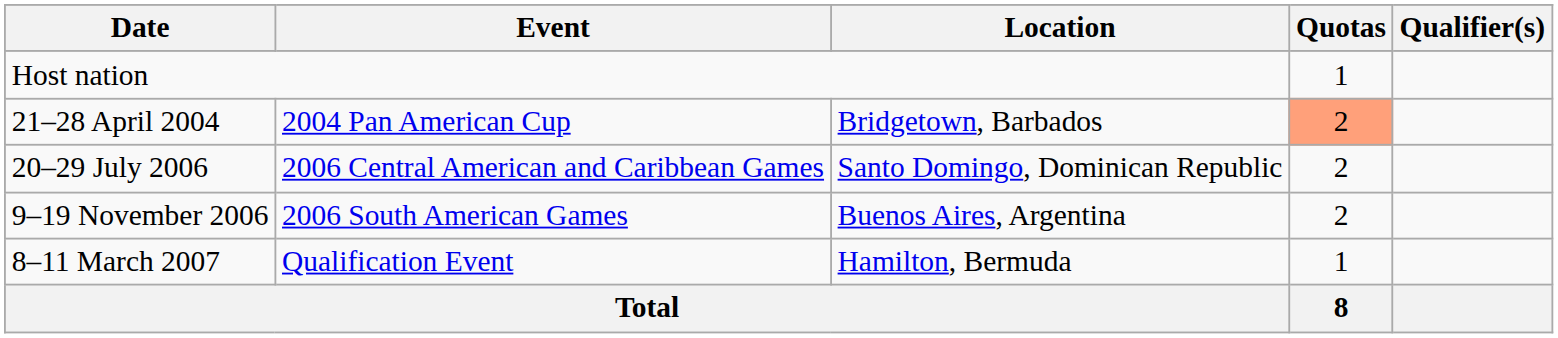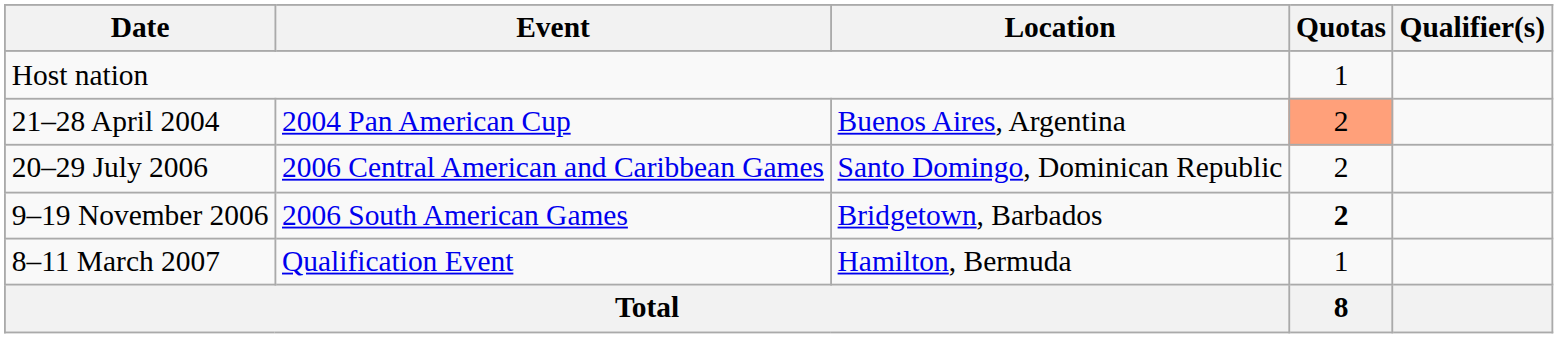21–28 April 2004 | Location: Bridgetown, Barbados -> Buenos Aires, Argentina
9–19 November 2006 | Location: Buenos Aires, Argentina -> Bridgetown, Barbados
9–19 November 2006 | Quotas: normal -> bold
